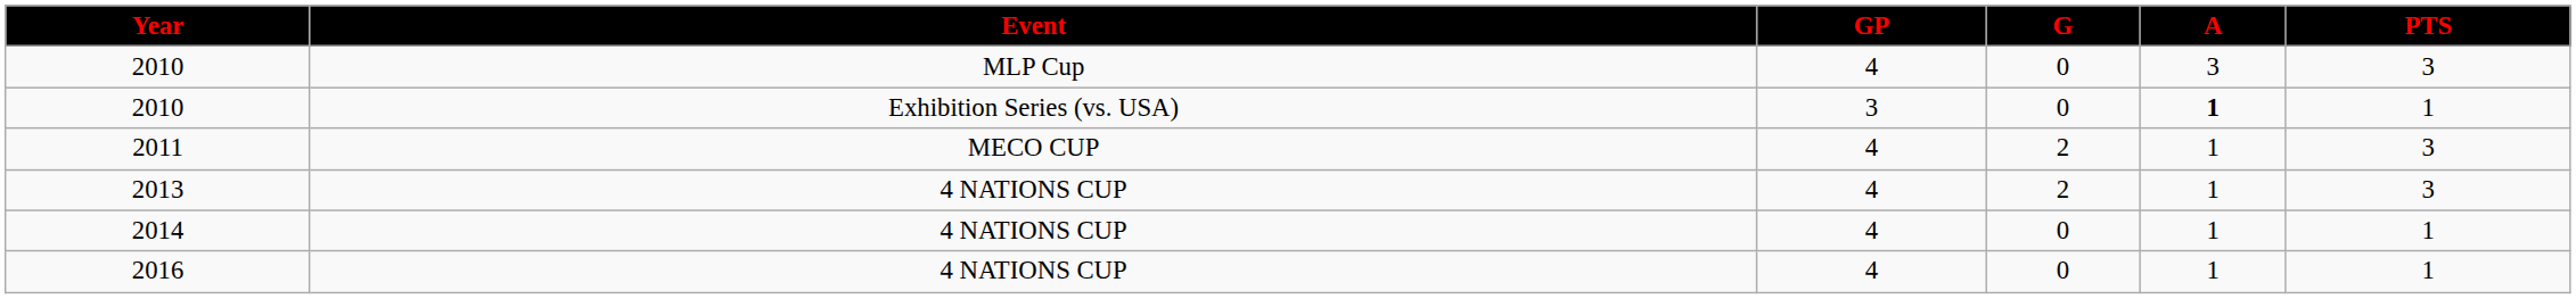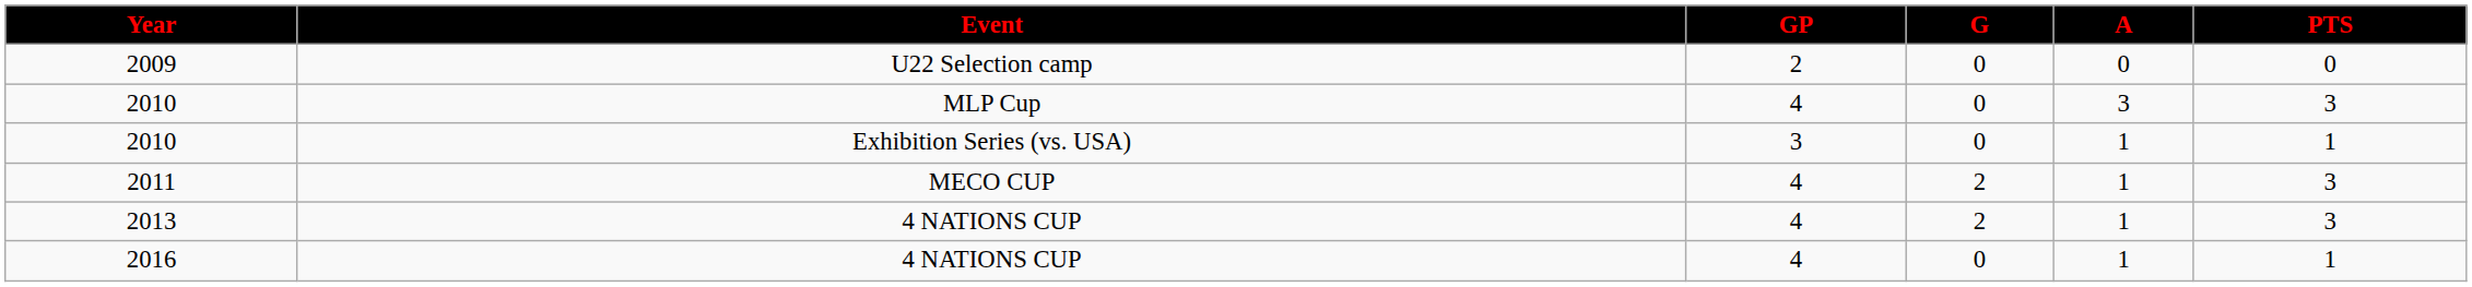+ row: 2009 | U22 Selection camp | 2 | 0 | 0 | 0
2010 / Exhibition Series (vs. USA) | A: bold -> normal
- row: 2014 | 4 NATIONS CUP | 4 | 0 | 1 | 1
